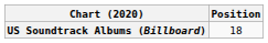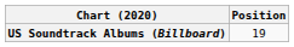US Soundtrack Albums (Billboard) | Position: 18 -> 19
